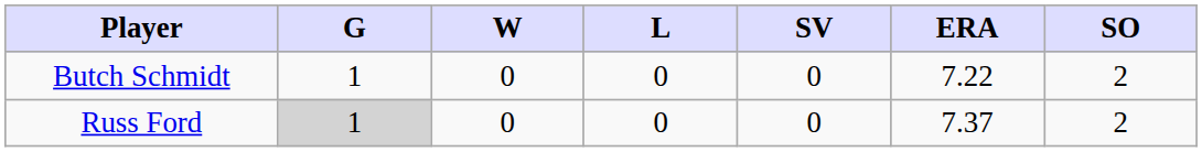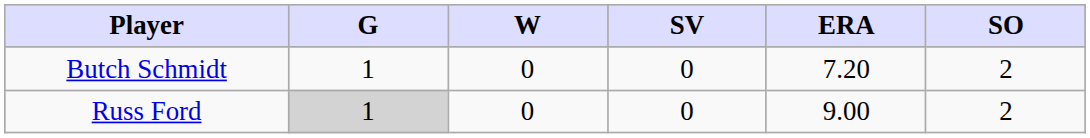- column: L | 0 | 0
Butch Schmidt | ERA: 7.22 -> 7.20
Russ Ford | ERA: 7.37 -> 9.00
